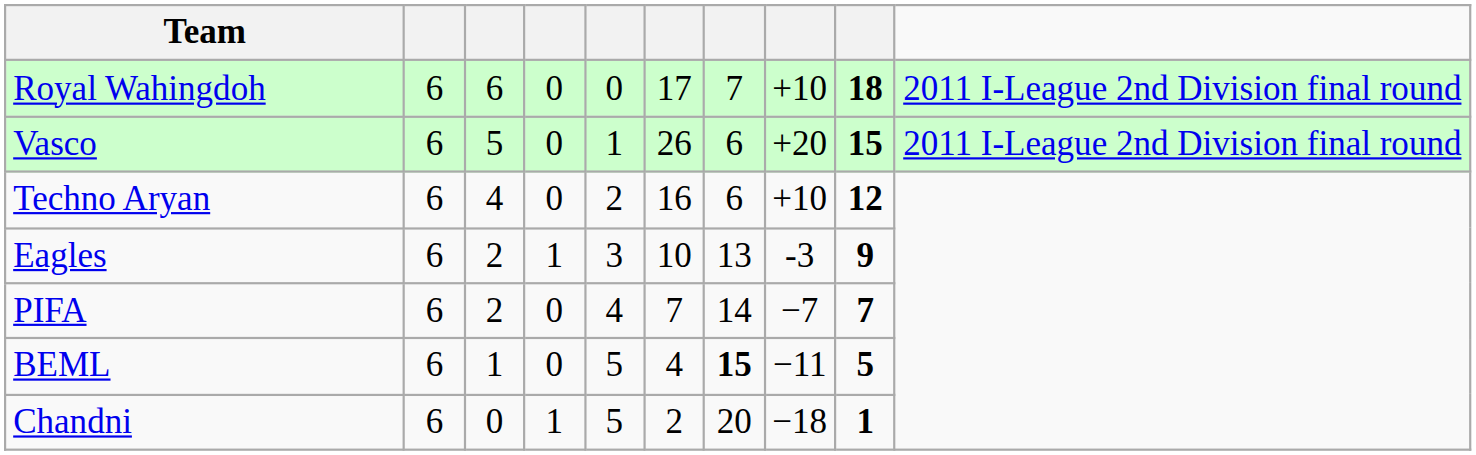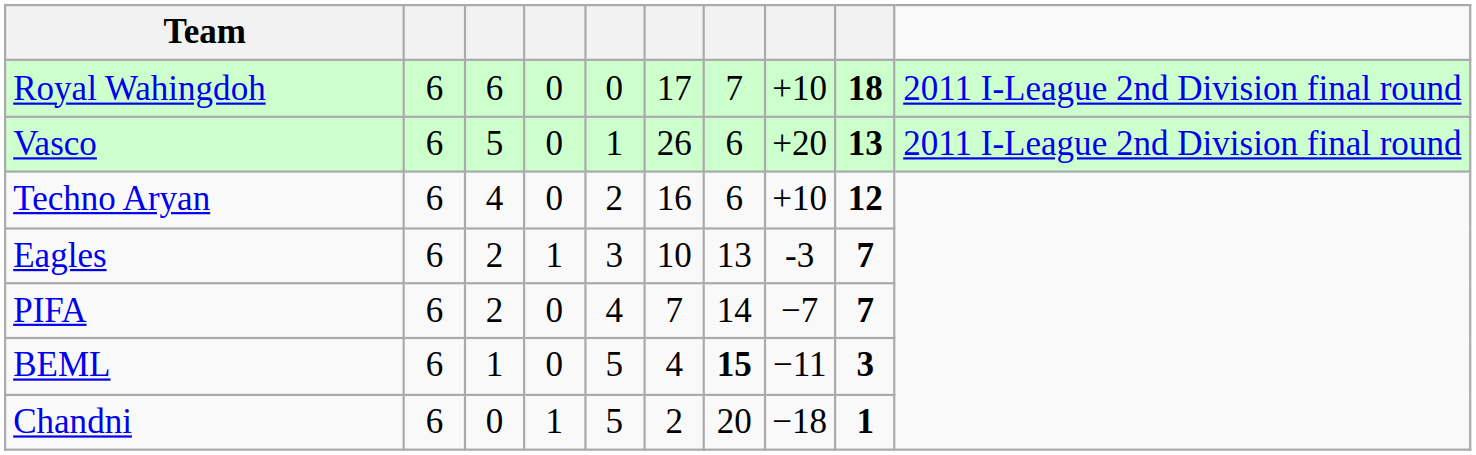Vasco | column 9: 15 -> 13
Eagles | column 9: 9 -> 7
BEML | column 9: 5 -> 3
